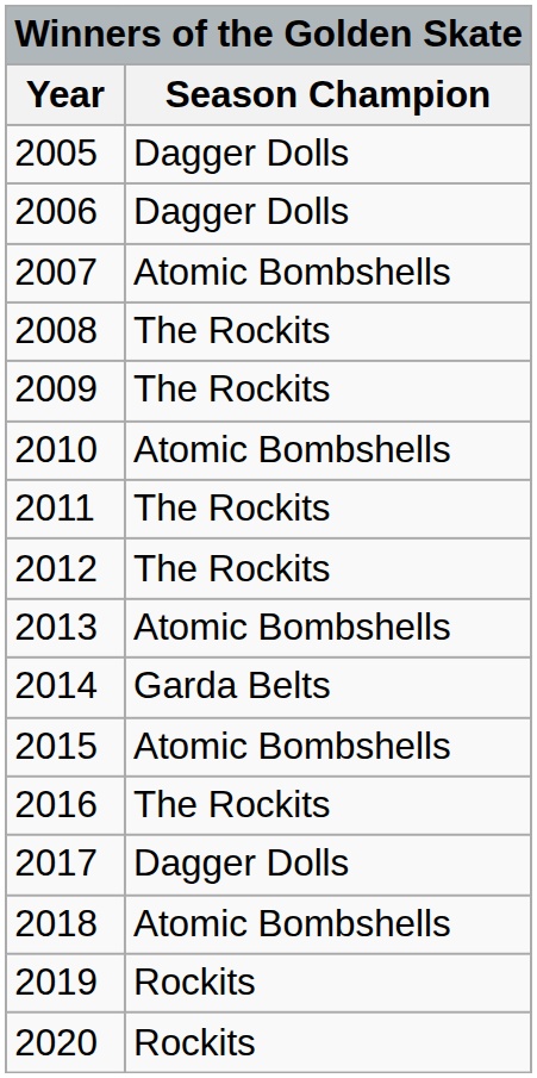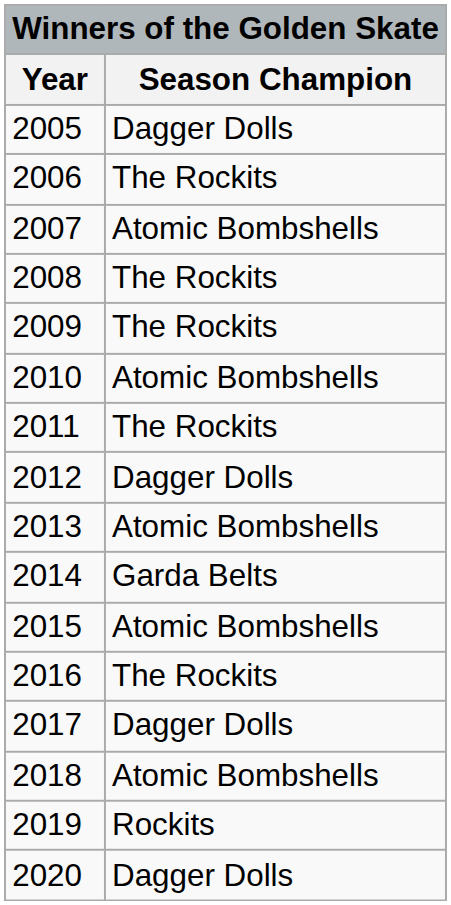2006 | Season Champion: Dagger Dolls -> The Rockits
2012 | Season Champion: The Rockits -> Dagger Dolls
2020 | Season Champion: Rockits -> Dagger Dolls
